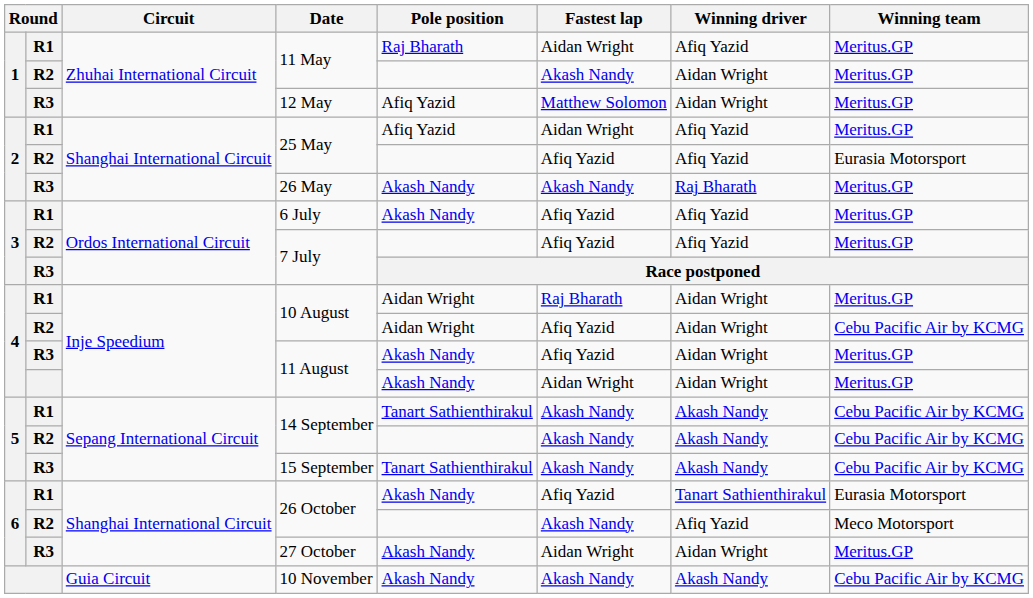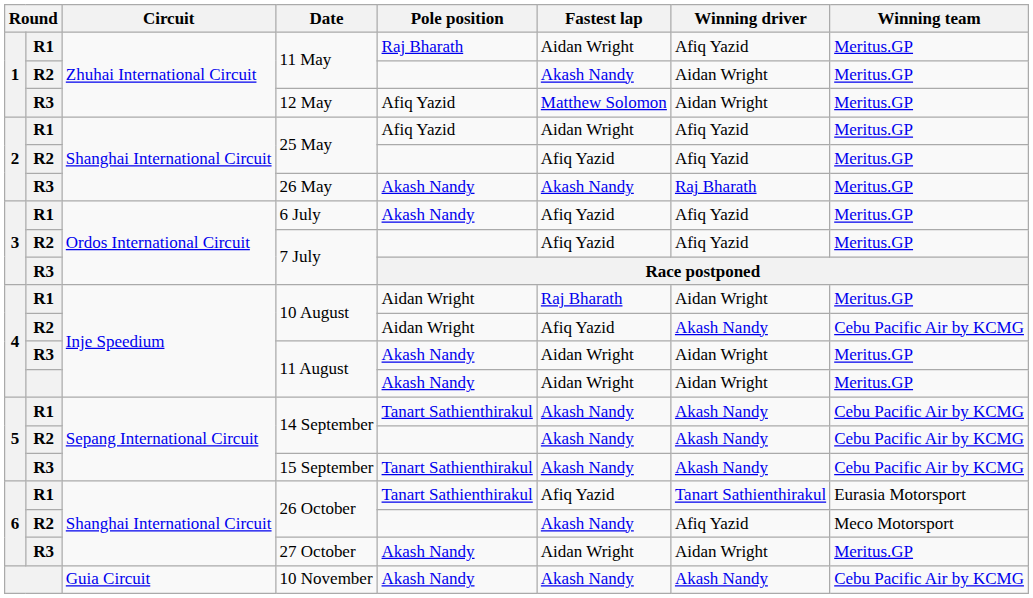R2 / 25 May | Winning team: Eurasia Motorsport -> Meritus.GP
R2 / 10 August | Winning driver: Aidan Wright -> Akash Nandy
R3 / 11 August | Fastest lap: Afiq Yazid -> Aidan Wright
R1 / 26 October | Pole position: Akash Nandy -> Tanart Sathienthirakul
